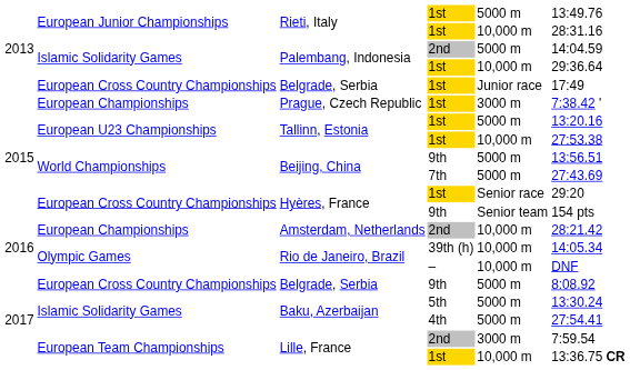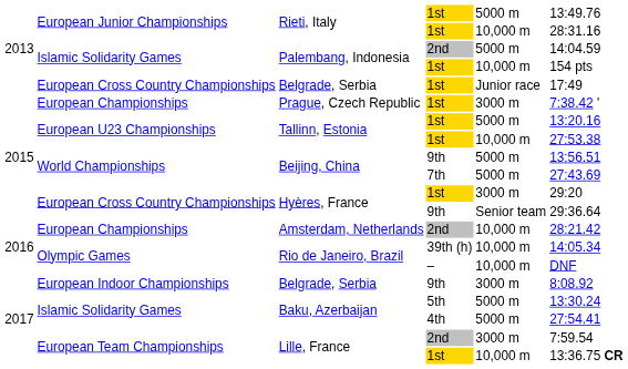Palembang, Indonesia / 1st | column 6: 29:36.64 -> 154 pts
Hyères, France / 1st | column 5: Senior race -> 3000 m
Hyères, France / 9th | column 6: 154 pts -> 29:36.64
Belgrade, Serbia / 9th | column 2: European Cross Country Championships -> European Indoor Championships
Belgrade, Serbia / 9th | column 5: 5000 m -> 3000 m
